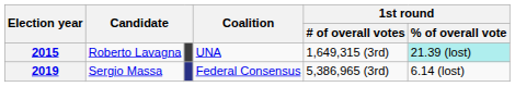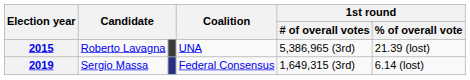2015 | 1st round / # of overall votes: 1,649,315 (3rd) -> 5,386,965 (3rd)
2015 | 1st round / % of overall vote: paleturquoise background -> no background
2019 | 1st round / # of overall votes: 5,386,965 (3rd) -> 1,649,315 (3rd)
